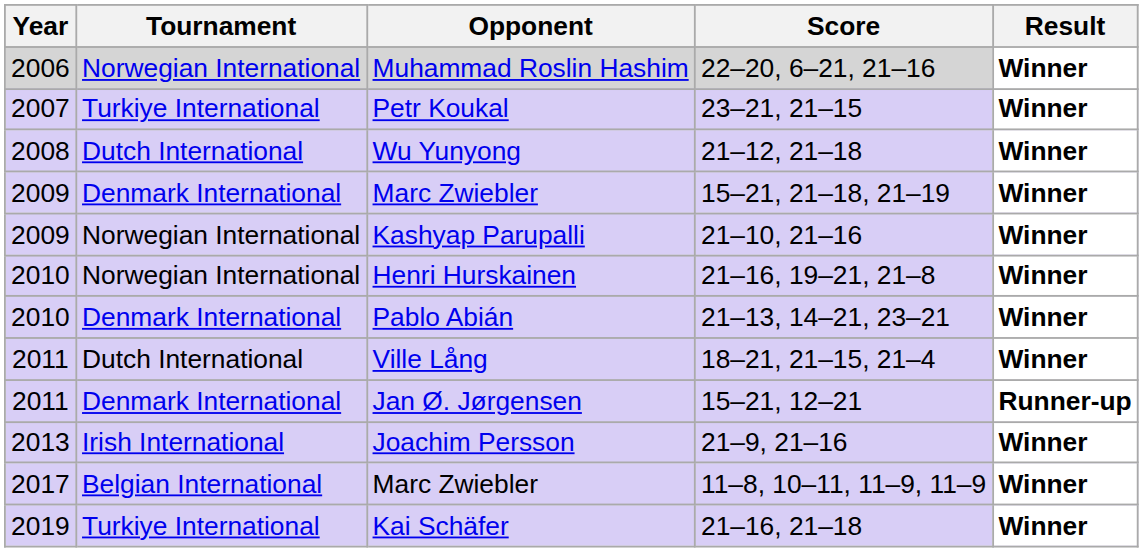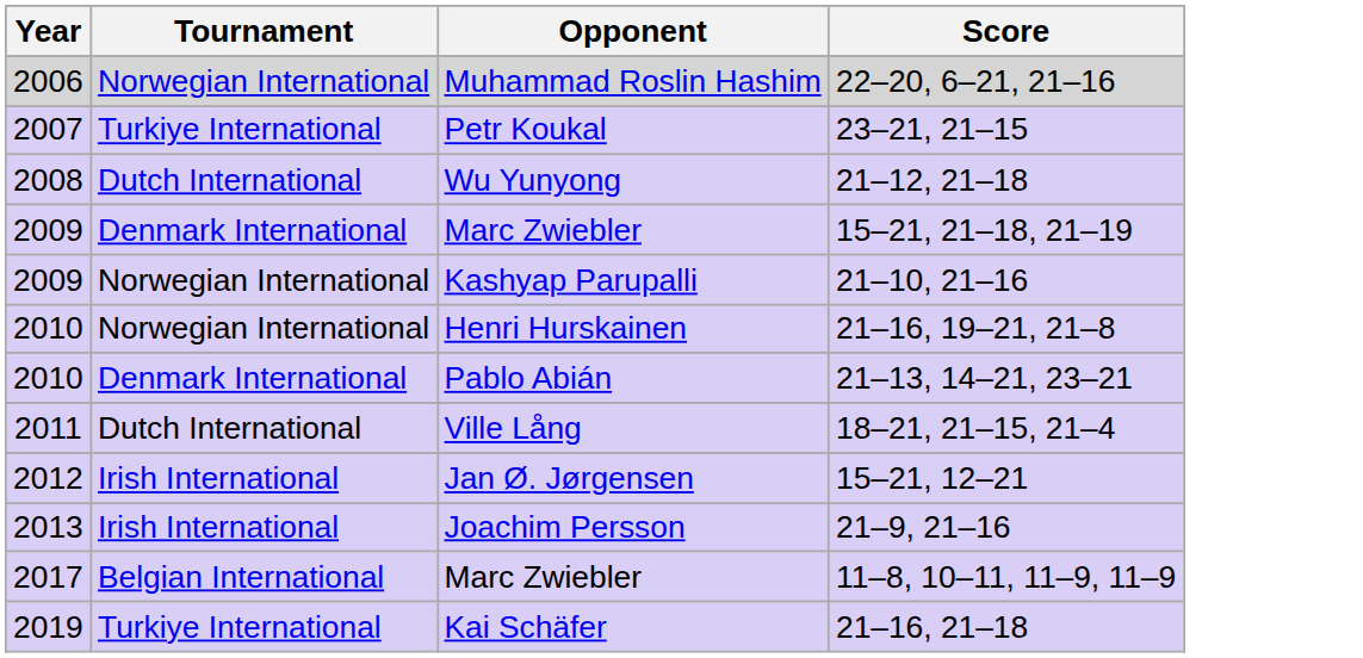- column: Result | Winner | Winner | Winner | Winner | Winner | Winner | Winner | Winner | Runner-up | Winner | Winner | Winner
Jan Ø. Jørgensen | Year: 2011 -> 2012
Jan Ø. Jørgensen | Tournament: Denmark International -> Irish International
